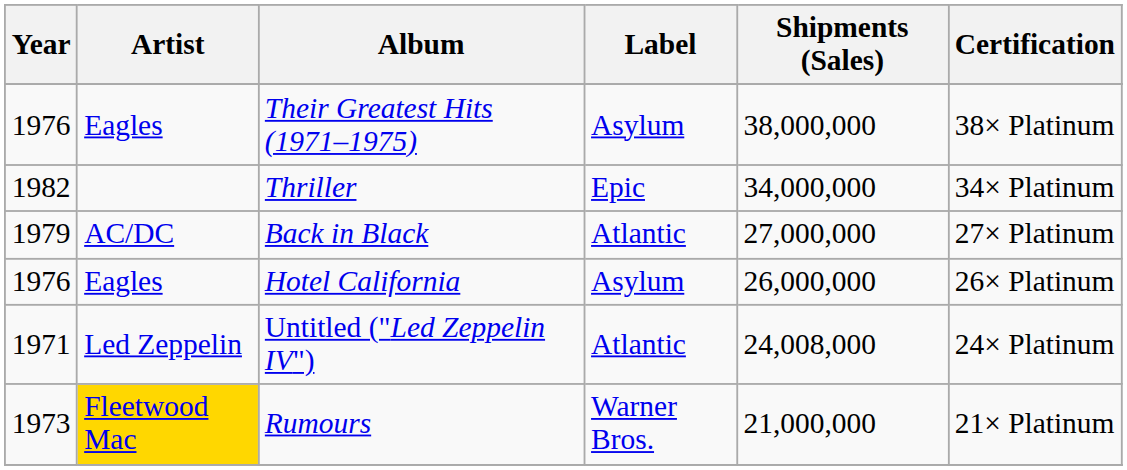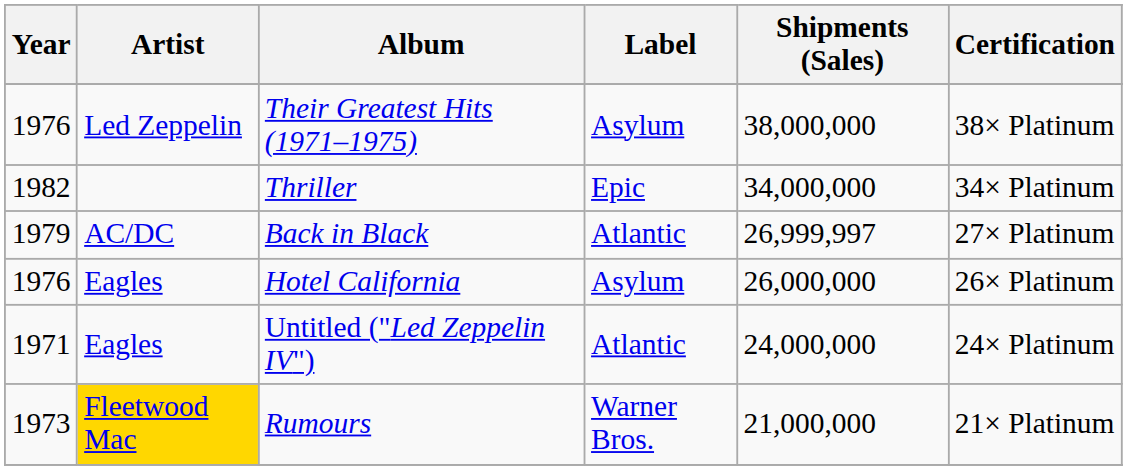Their Greatest Hits (1971–1975) | Artist: Eagles -> Led Zeppelin
Back in Black | Shipments (Sales): 27,000,000 -> 26,999,997
Untitled ("Led Zeppelin IV") | Artist: Led Zeppelin -> Eagles
Untitled ("Led Zeppelin IV") | Shipments (Sales): 24,008,000 -> 24,000,000
